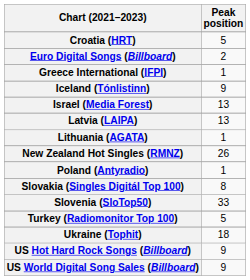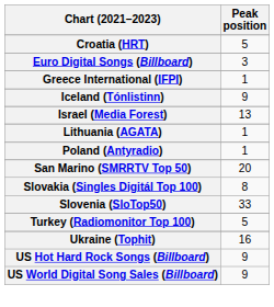Euro Digital Songs (Billboard) | Peak position: 2 -> 3
- row: Latvia (LAIPA) | 13
- row: New Zealand Hot Singles (RMNZ) | 26
+ row: San Marino (SMRRTV Top 50) | 20
Ukraine (Tophit) | Peak position: 18 -> 16
